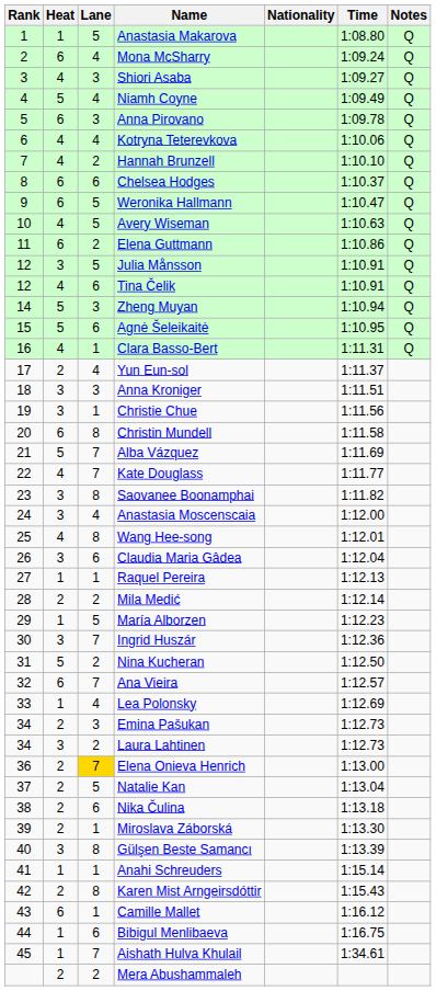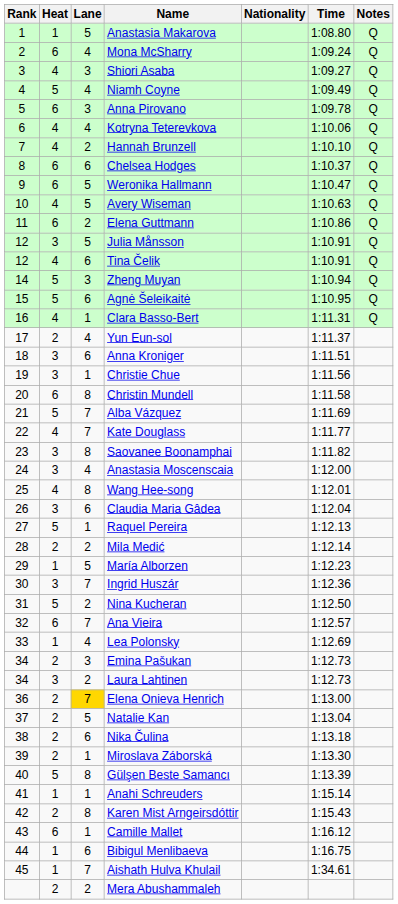Anna Kroniger | Lane: 3 -> 6
Raquel Pereira | Heat: 1 -> 5
Gülşen Beste Samancı | Heat: 3 -> 5
